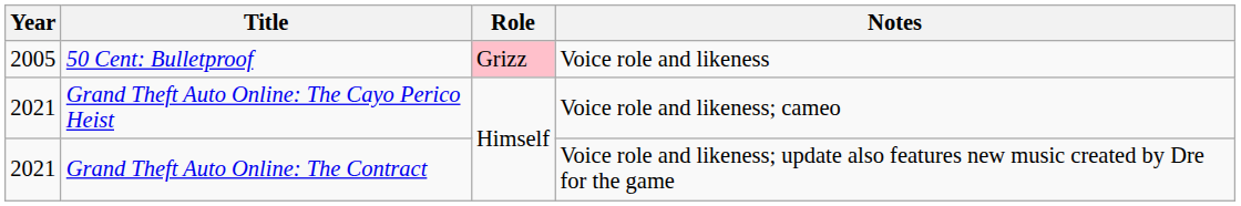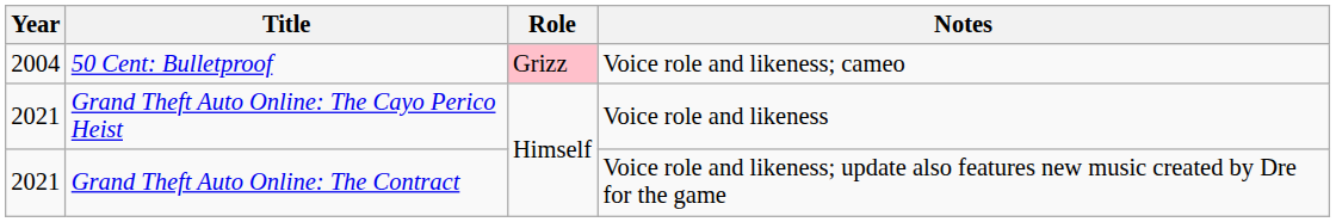50 Cent: Bulletproof | Year: 2005 -> 2004
50 Cent: Bulletproof | Notes: Voice role and likeness -> Voice role and likeness; cameo
Grand Theft Auto Online: The Cayo Perico Heist | Notes: Voice role and likeness; cameo -> Voice role and likeness
